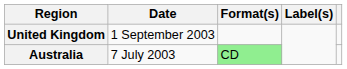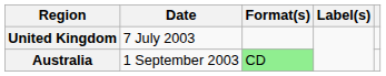United Kingdom | Date: 1 September 2003 -> 7 July 2003
Australia | Date: 7 July 2003 -> 1 September 2003
